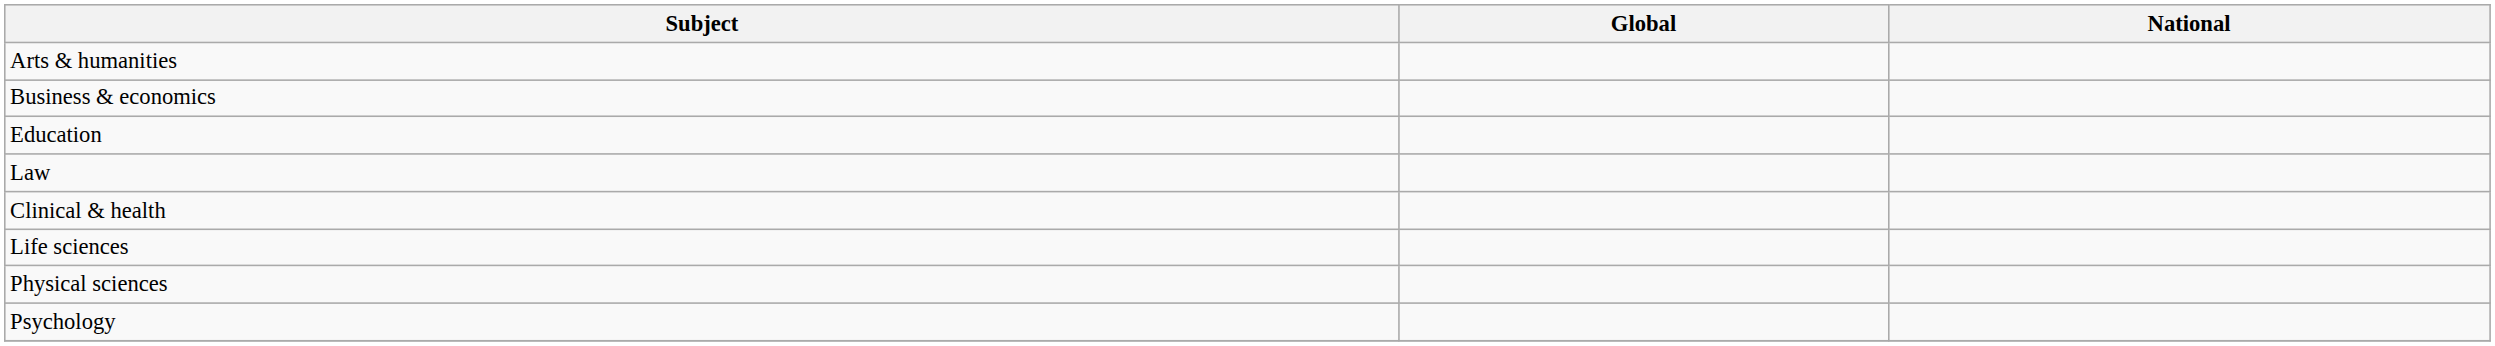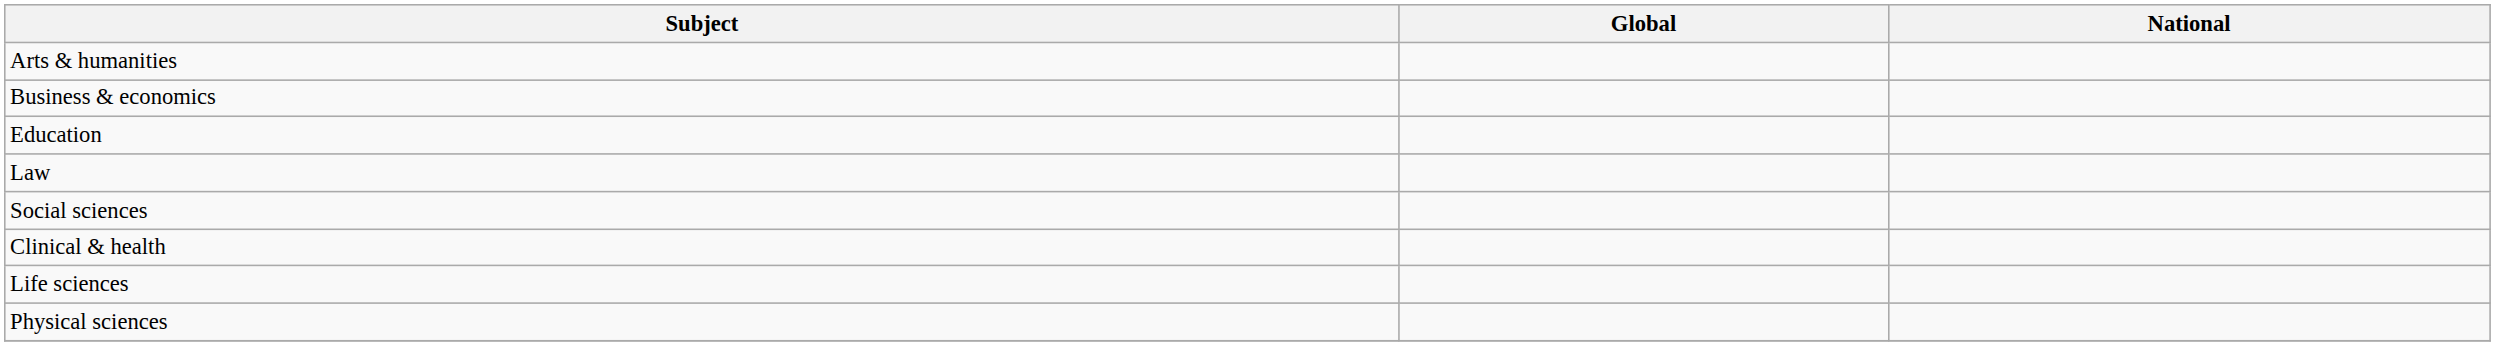+ row: Social sciences
- row: Psychology
